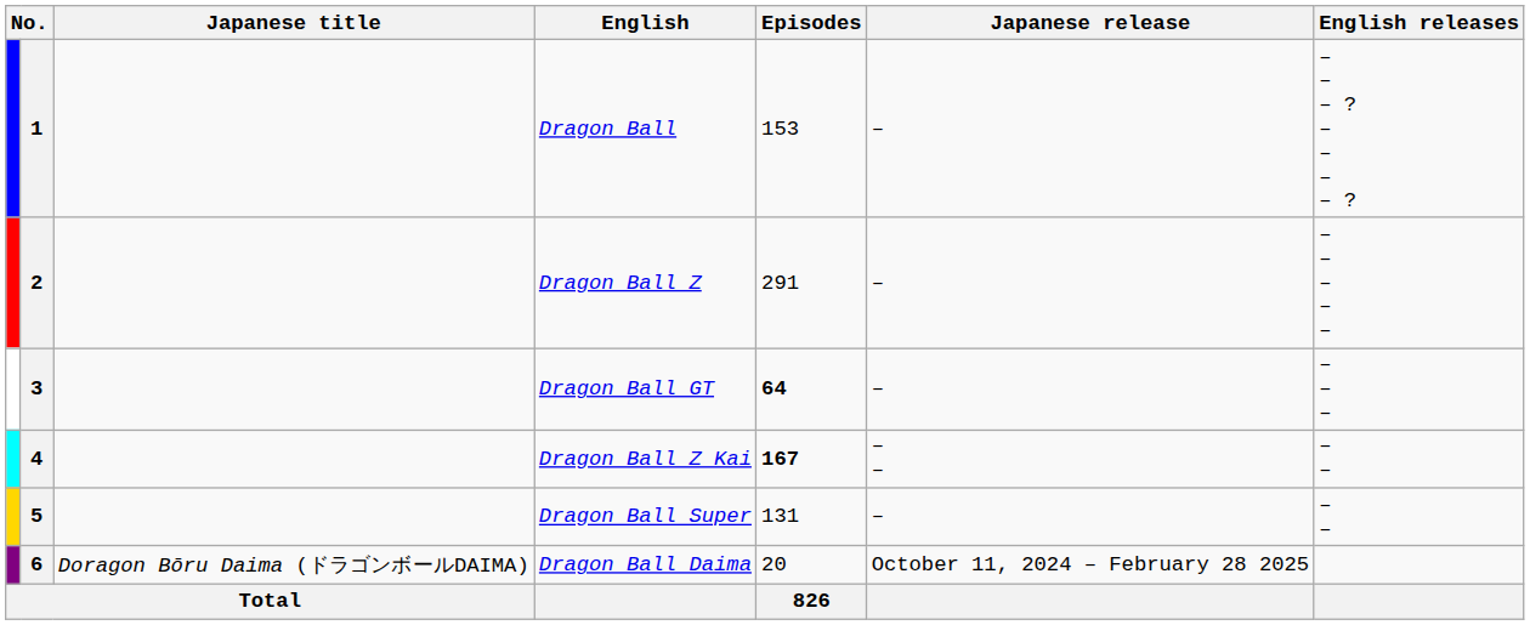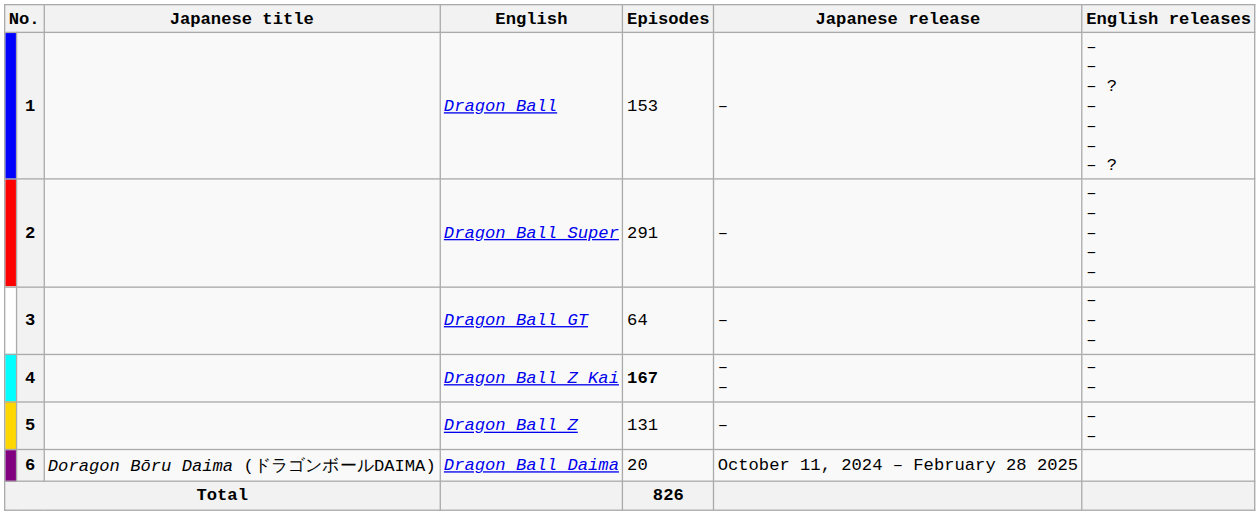2 | English: Dragon Ball Z -> Dragon Ball Super
3 | Episodes: bold -> normal
5 | English: Dragon Ball Super -> Dragon Ball Z
